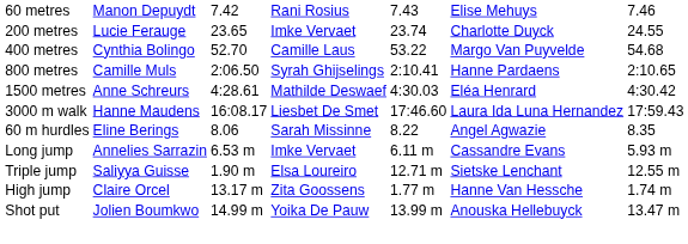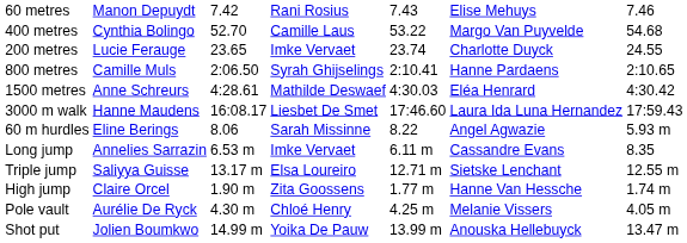rows swapped: 200 metres <-> 400 metres
60 m hurdles | column 7: 8.35 -> 5.93 m
Long jump | column 7: 5.93 m -> 8.35
Triple jump | column 3: 1.90 m -> 13.17 m
High jump | column 3: 13.17 m -> 1.90 m
+ row: Pole vault | Aurélie De Ryck | 4.30 m | Chloé Henry | 4.25 m | Melanie Vissers | 4.05 m
